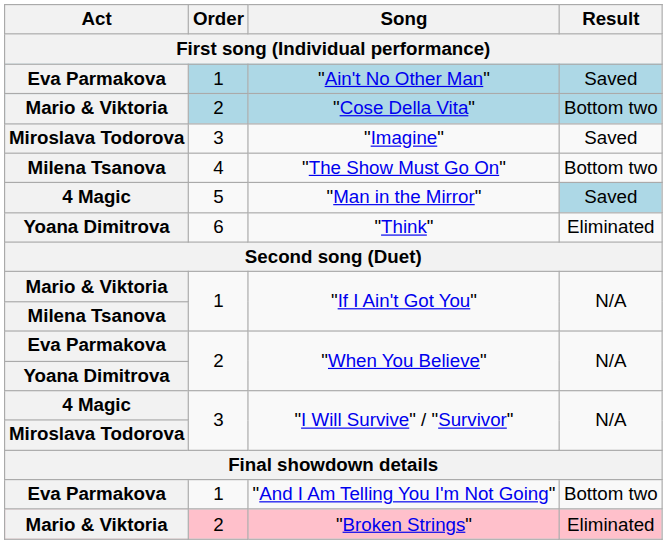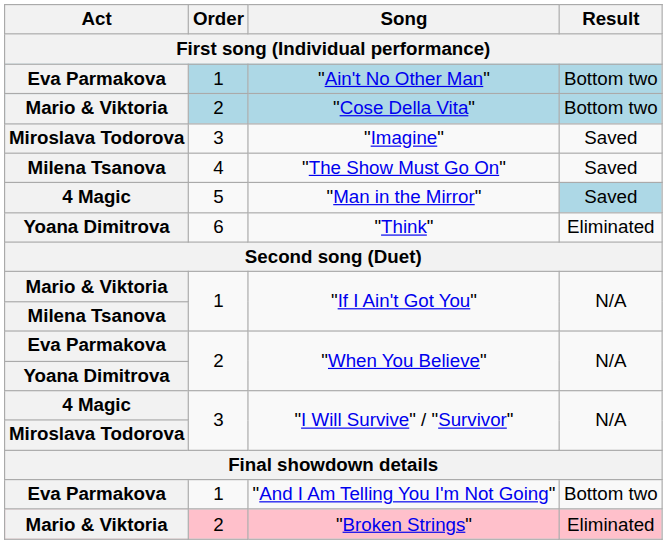"Ain't No Other Man" | Result: Saved -> Bottom two
"The Show Must Go On" | Result: Bottom two -> Saved
